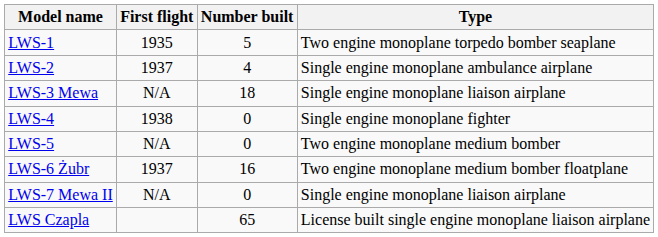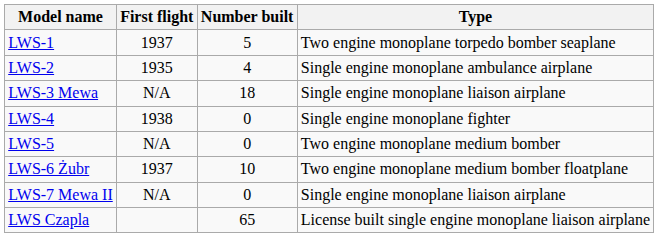LWS-1 | First flight: 1935 -> 1937
LWS-2 | First flight: 1937 -> 1935
LWS-6 Żubr | Number built: 16 -> 10
